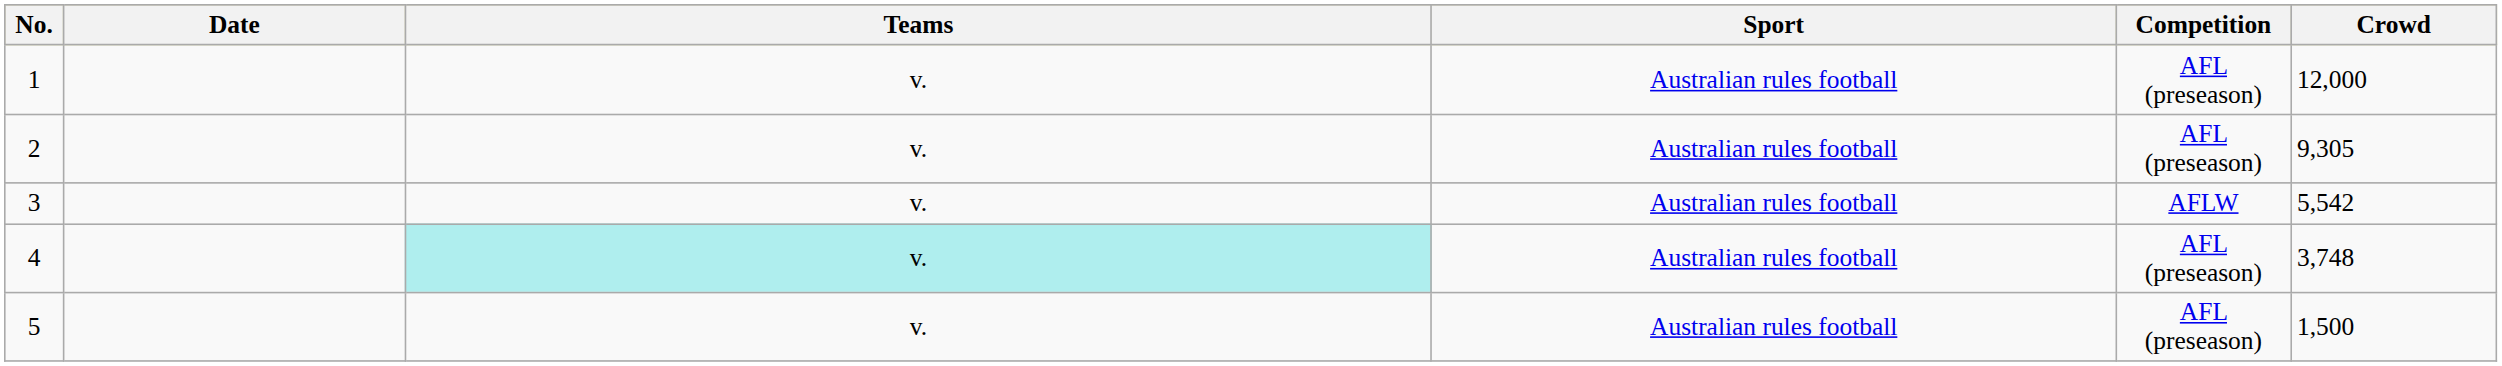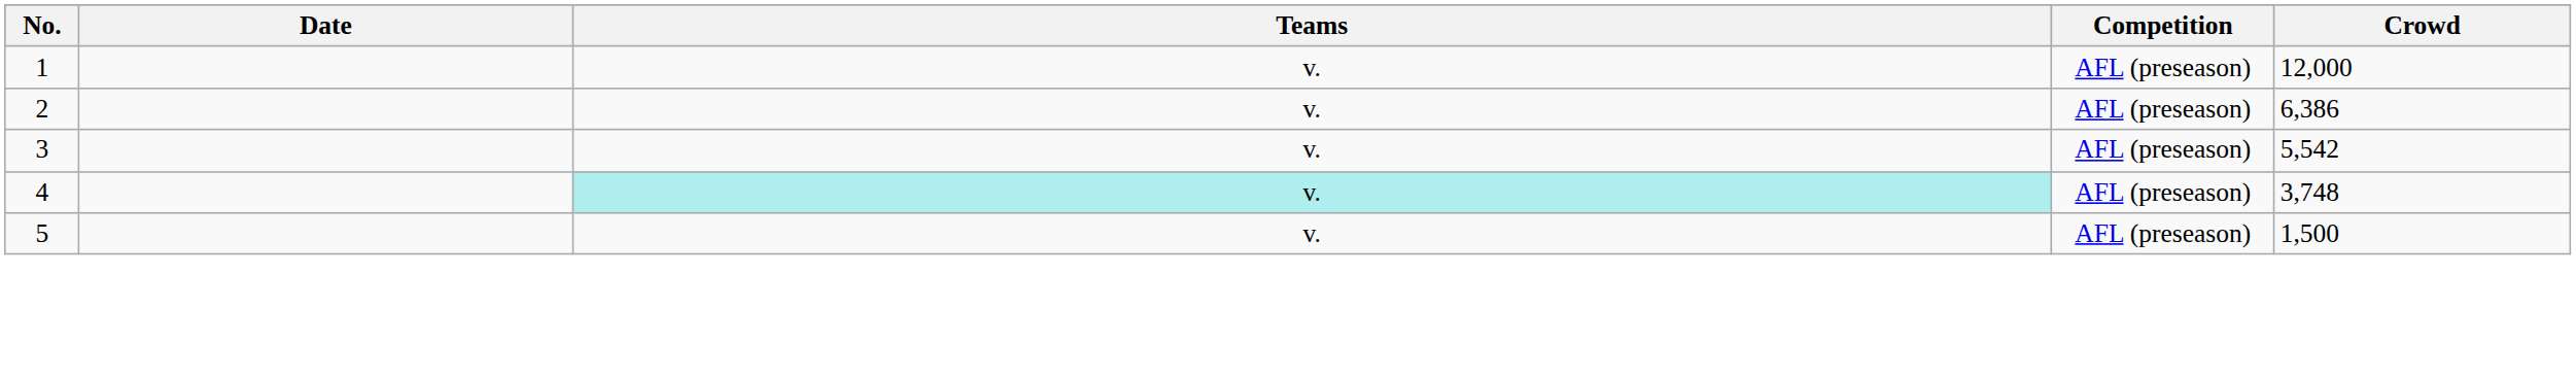- column: Sport | Australian rules football | Australian rules football | Australian rules football | Australian rules football | Australian rules football
2 | Crowd: 9,305 -> 6,386
3 | Competition: AFLW -> AFL (preseason)
